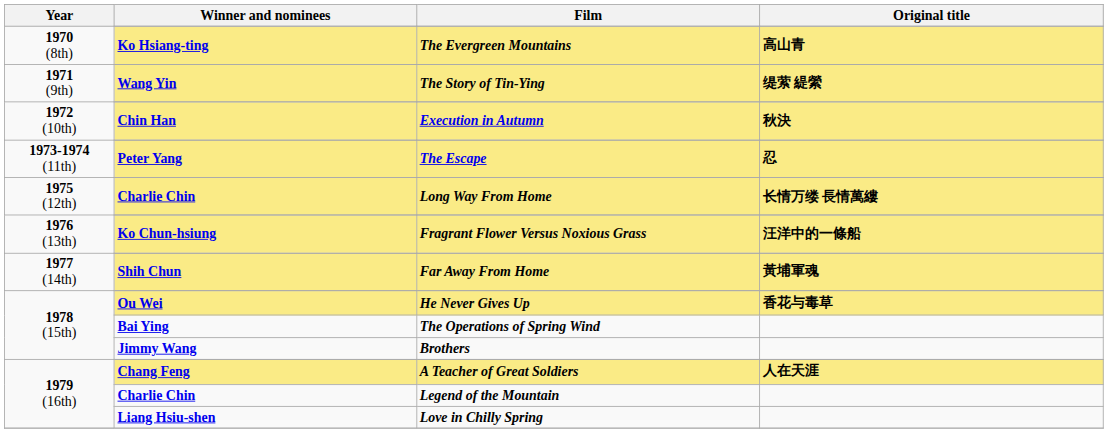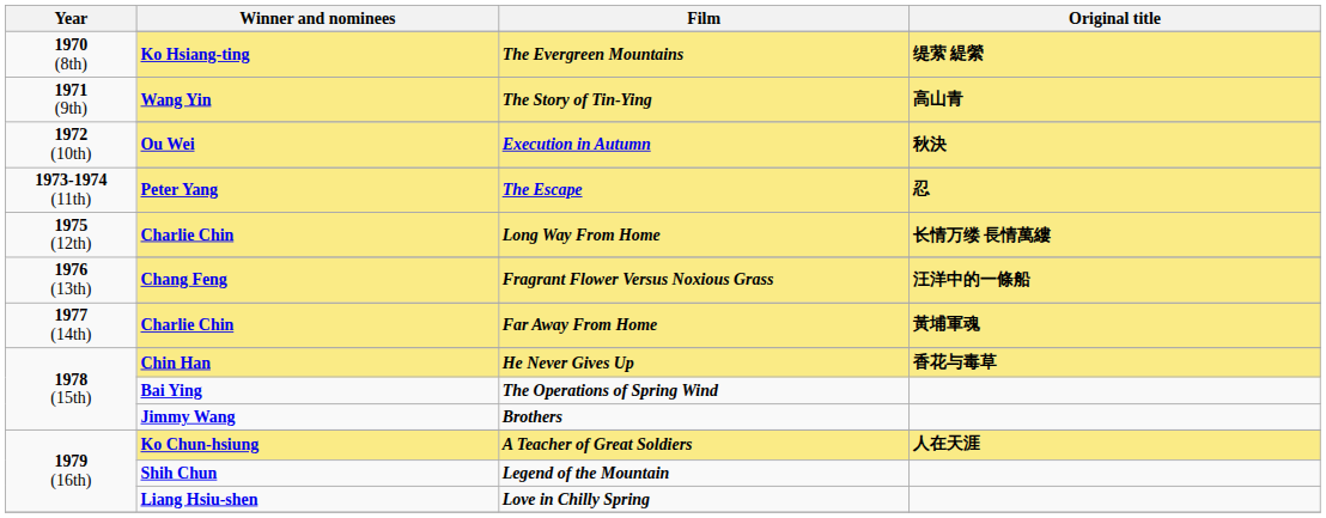The Evergreen Mountains | Original title: 高山青 -> 缇萦 緹縈
The Story of Tin-Ying | Original title: 缇萦 緹縈 -> 高山青
Execution in Autumn | Winner and nominees: Chin Han -> Ou Wei
Fragrant Flower Versus Noxious Grass | Winner and nominees: Ko Chun-hsiung -> Chang Feng
Far Away From Home | Winner and nominees: Shih Chun -> Charlie Chin
He Never Gives Up | Winner and nominees: Ou Wei -> Chin Han
A Teacher of Great Soldiers | Winner and nominees: Chang Feng -> Ko Chun-hsiung
Legend of the Mountain | Winner and nominees: Charlie Chin -> Shih Chun
